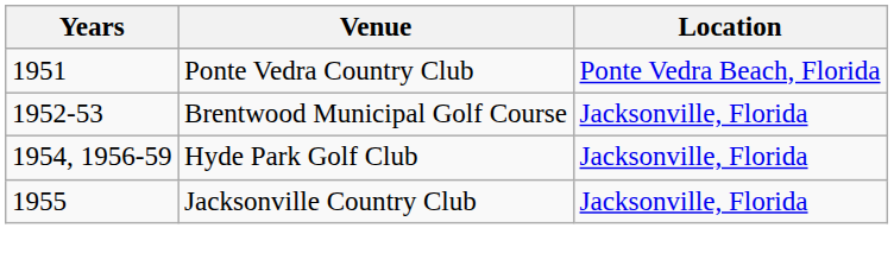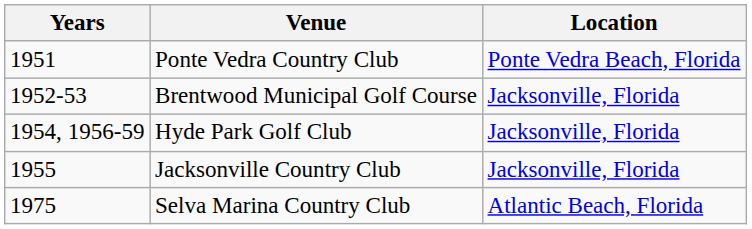+ row: 1975 | Selva Marina Country Club | Atlantic Beach, Florida
